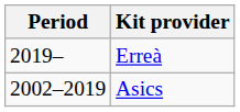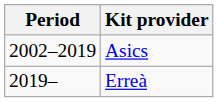rows swapped: Asics <-> Erreà
